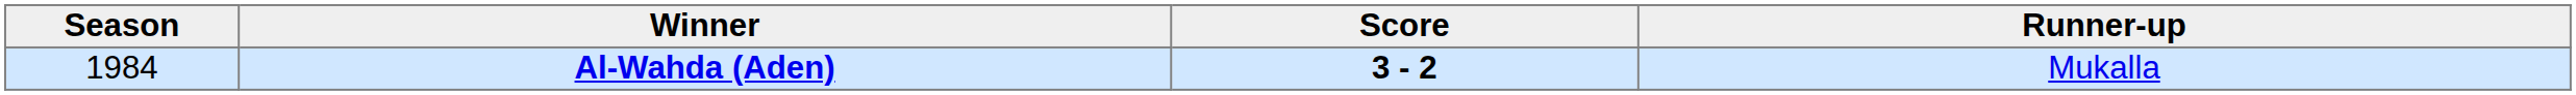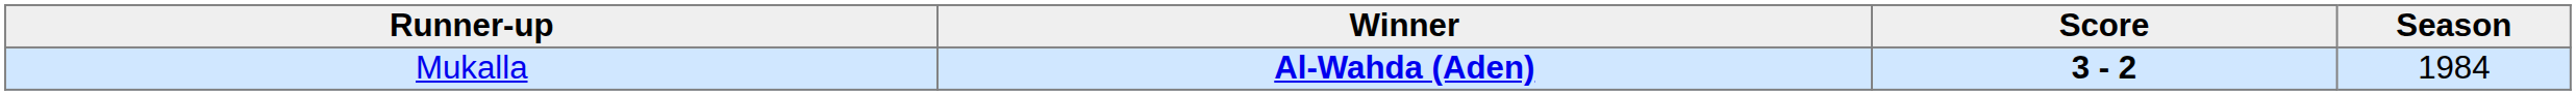columns swapped: Season <-> Runner-up
